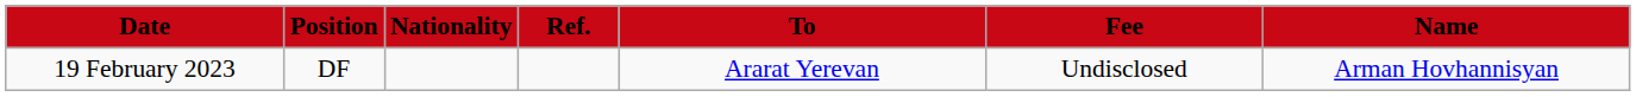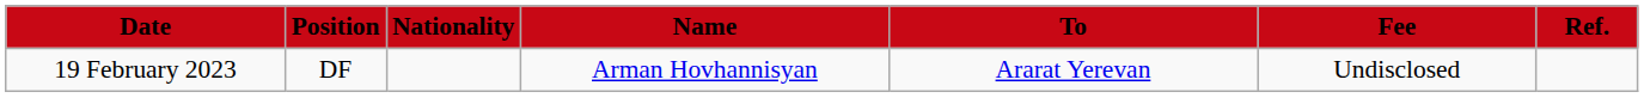columns swapped: Name <-> Ref.
